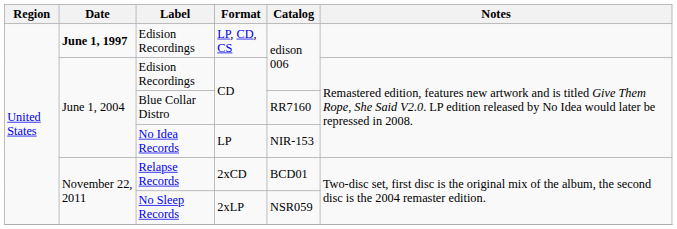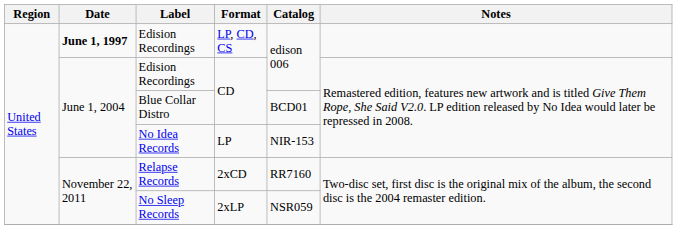Blue Collar Distro | Catalog: RR7160 -> BCD01
Relapse Records | Catalog: BCD01 -> RR7160
